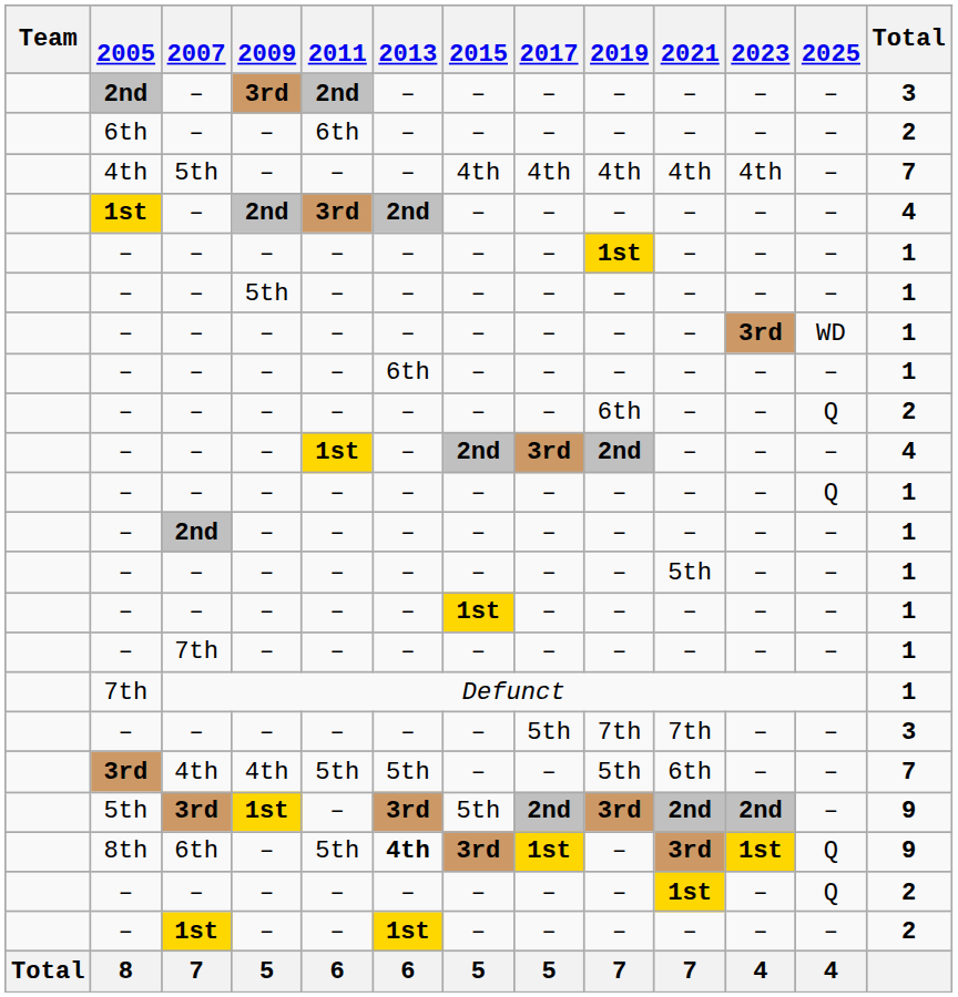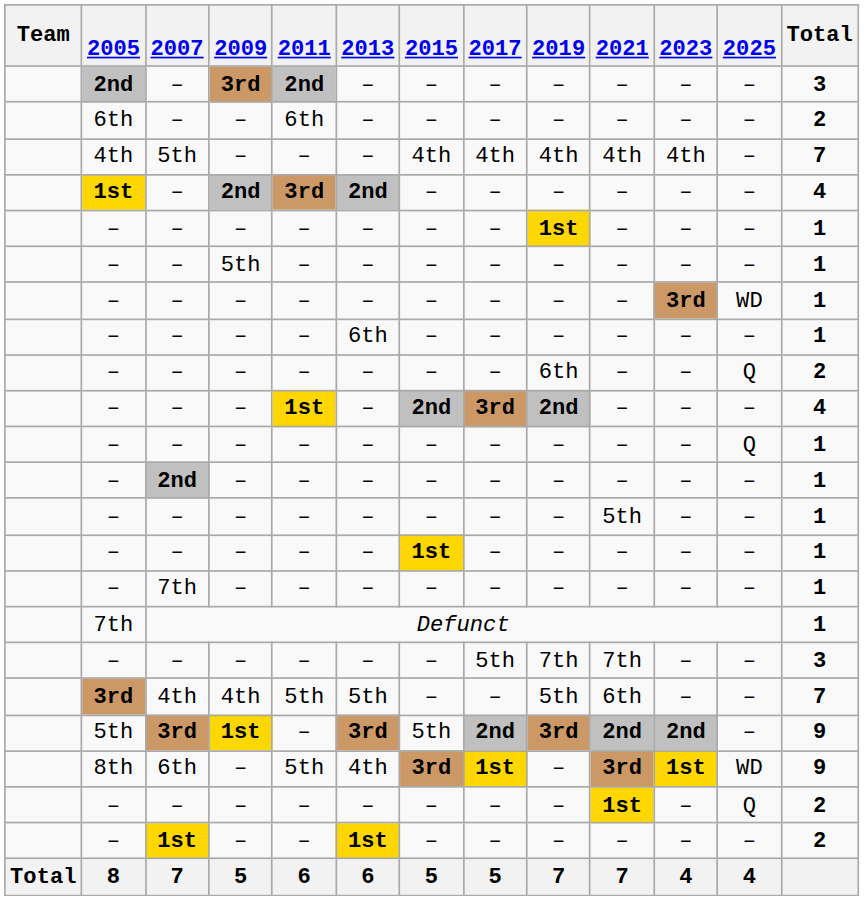8th | 2013: bold -> normal
8th | 2025: Q -> WD
